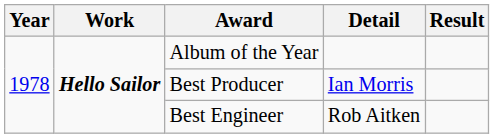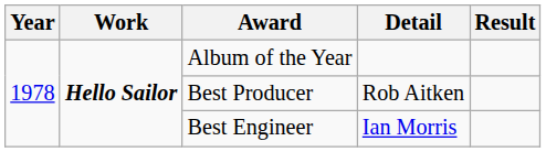Best Producer | Detail: Ian Morris -> Rob Aitken
Best Engineer | Detail: Rob Aitken -> Ian Morris
